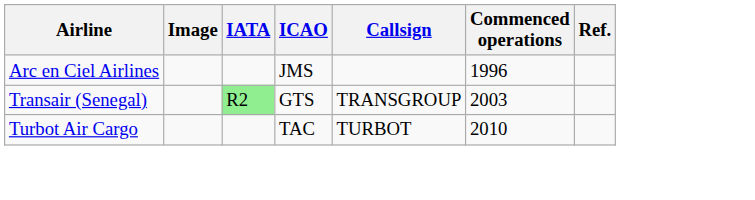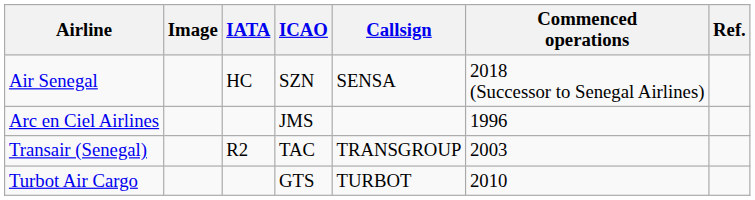+ row: Air Senegal | HC | SZN | SENSA | 2018 (Successor to Senegal Airlines)
Transair (Senegal) | IATA: lightgreen background -> no background
Transair (Senegal) | ICAO: GTS -> TAC
Turbot Air Cargo | ICAO: TAC -> GTS
